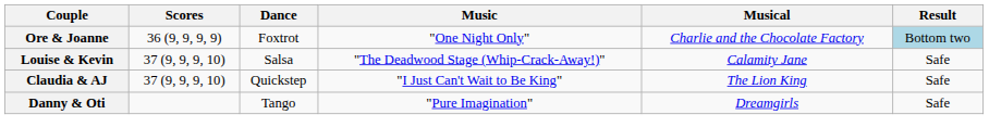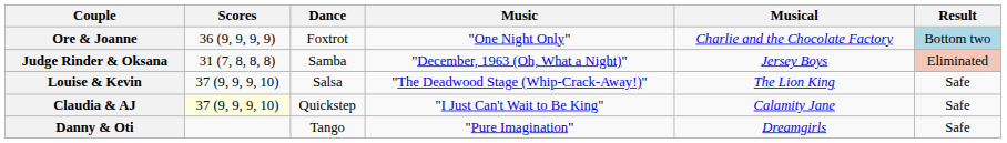+ row: Judge Rinder & Oksana | 31 (7, 8, 8, 8) | Samba | "December, 1963 (Oh, What a Night)" | Jersey Boys | Eliminated
Louise & Kevin | Musical: Calamity Jane -> The Lion King
Claudia & AJ | Scores: no background -> lightyellow background
Claudia & AJ | Musical: The Lion King -> Calamity Jane
